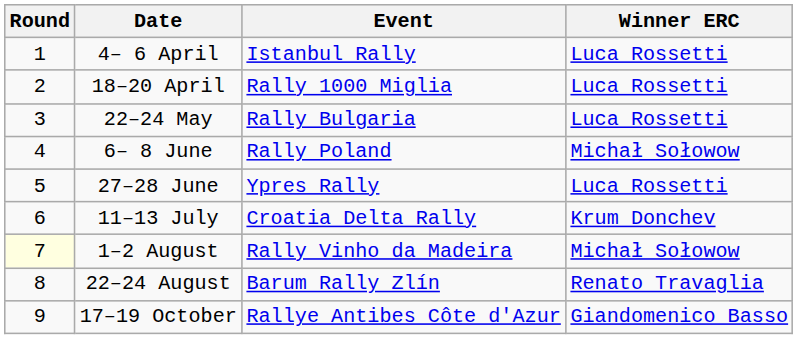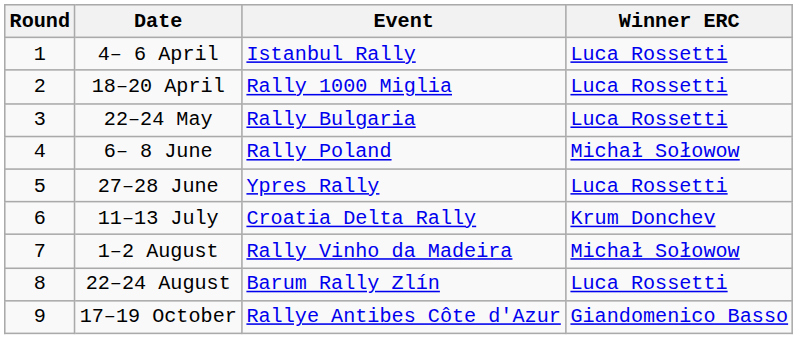1–2 August | Round: lightyellow background -> no background
22–24 August | Winner ERC: Renato Travaglia -> Luca Rossetti
